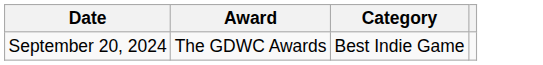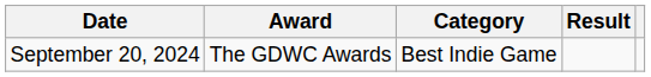+ column: Result
